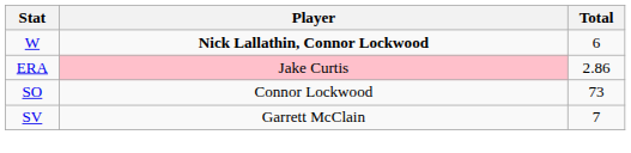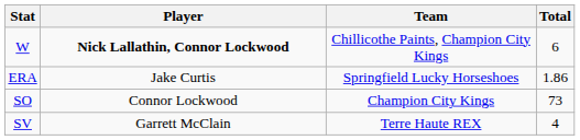+ column: Team | Chillicothe Paints, Champion City Kings | Springfield Lucky Horseshoes | Champion City Kings | Terre Haute REX
ERA | Player: pink background -> no background
ERA | Total: 2.86 -> 1.86
SV | Total: 7 -> 4
